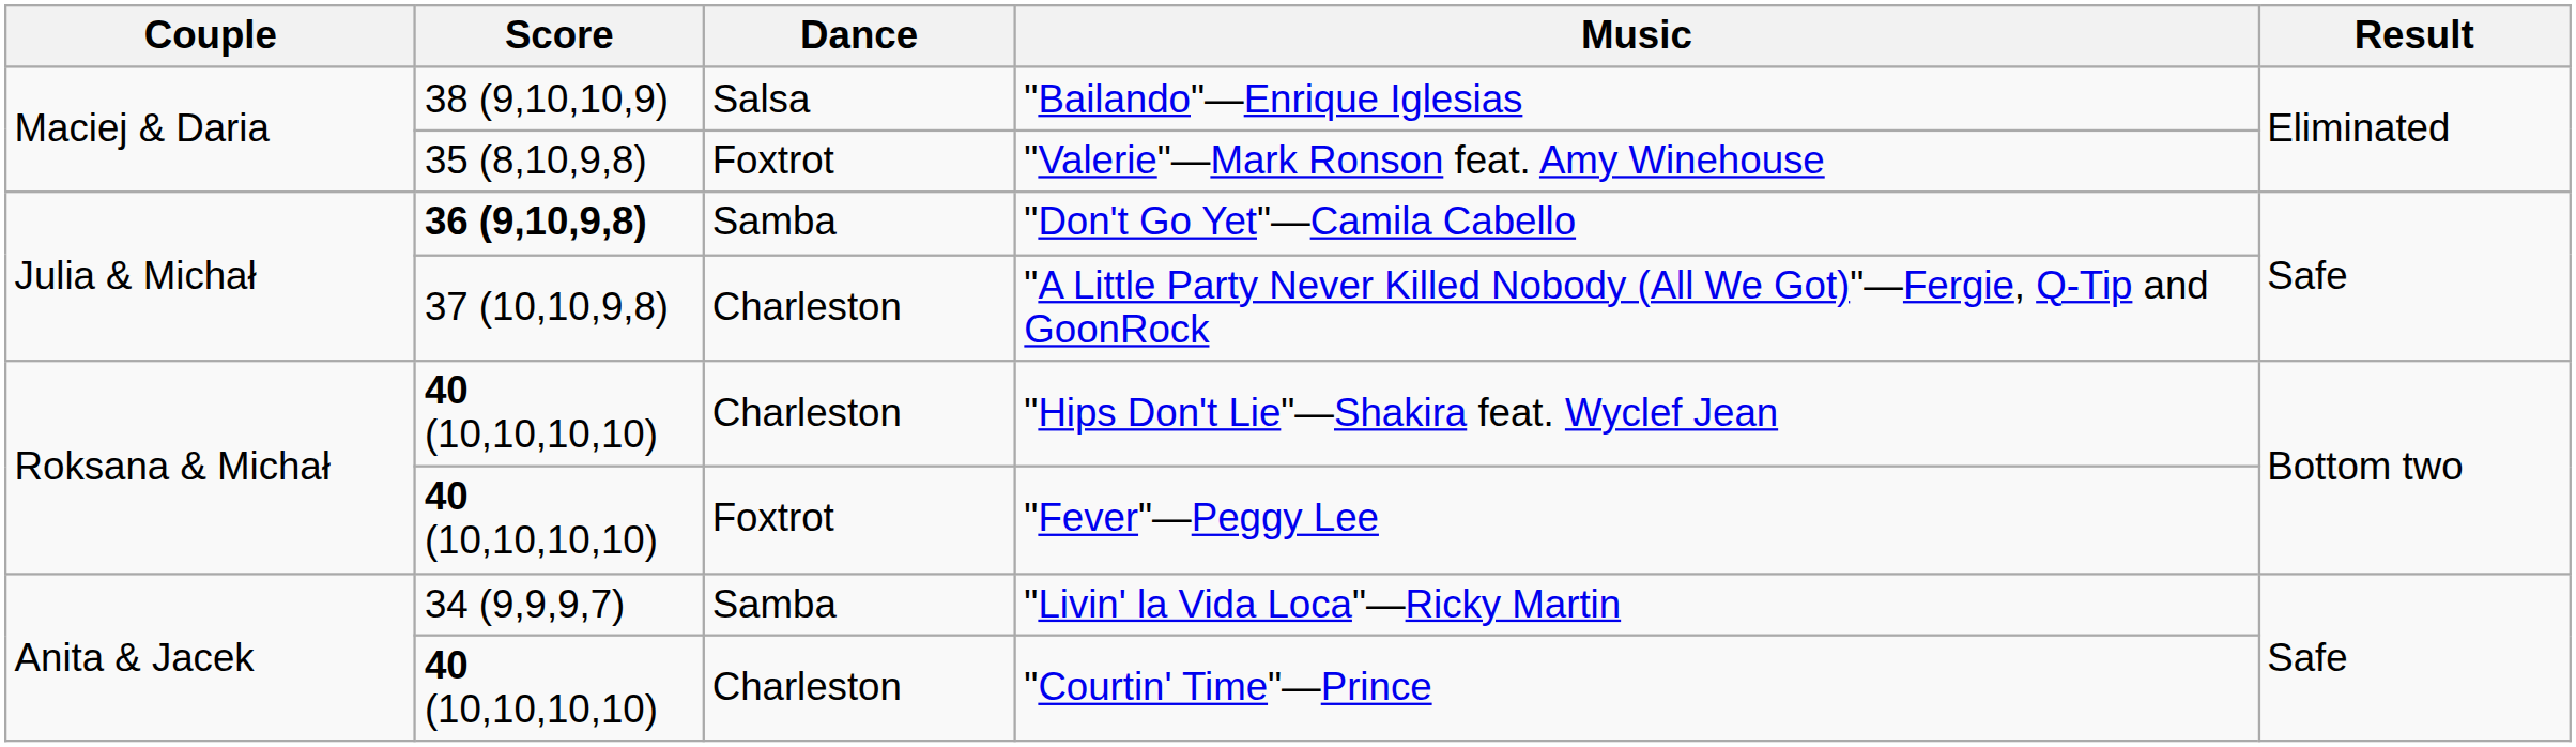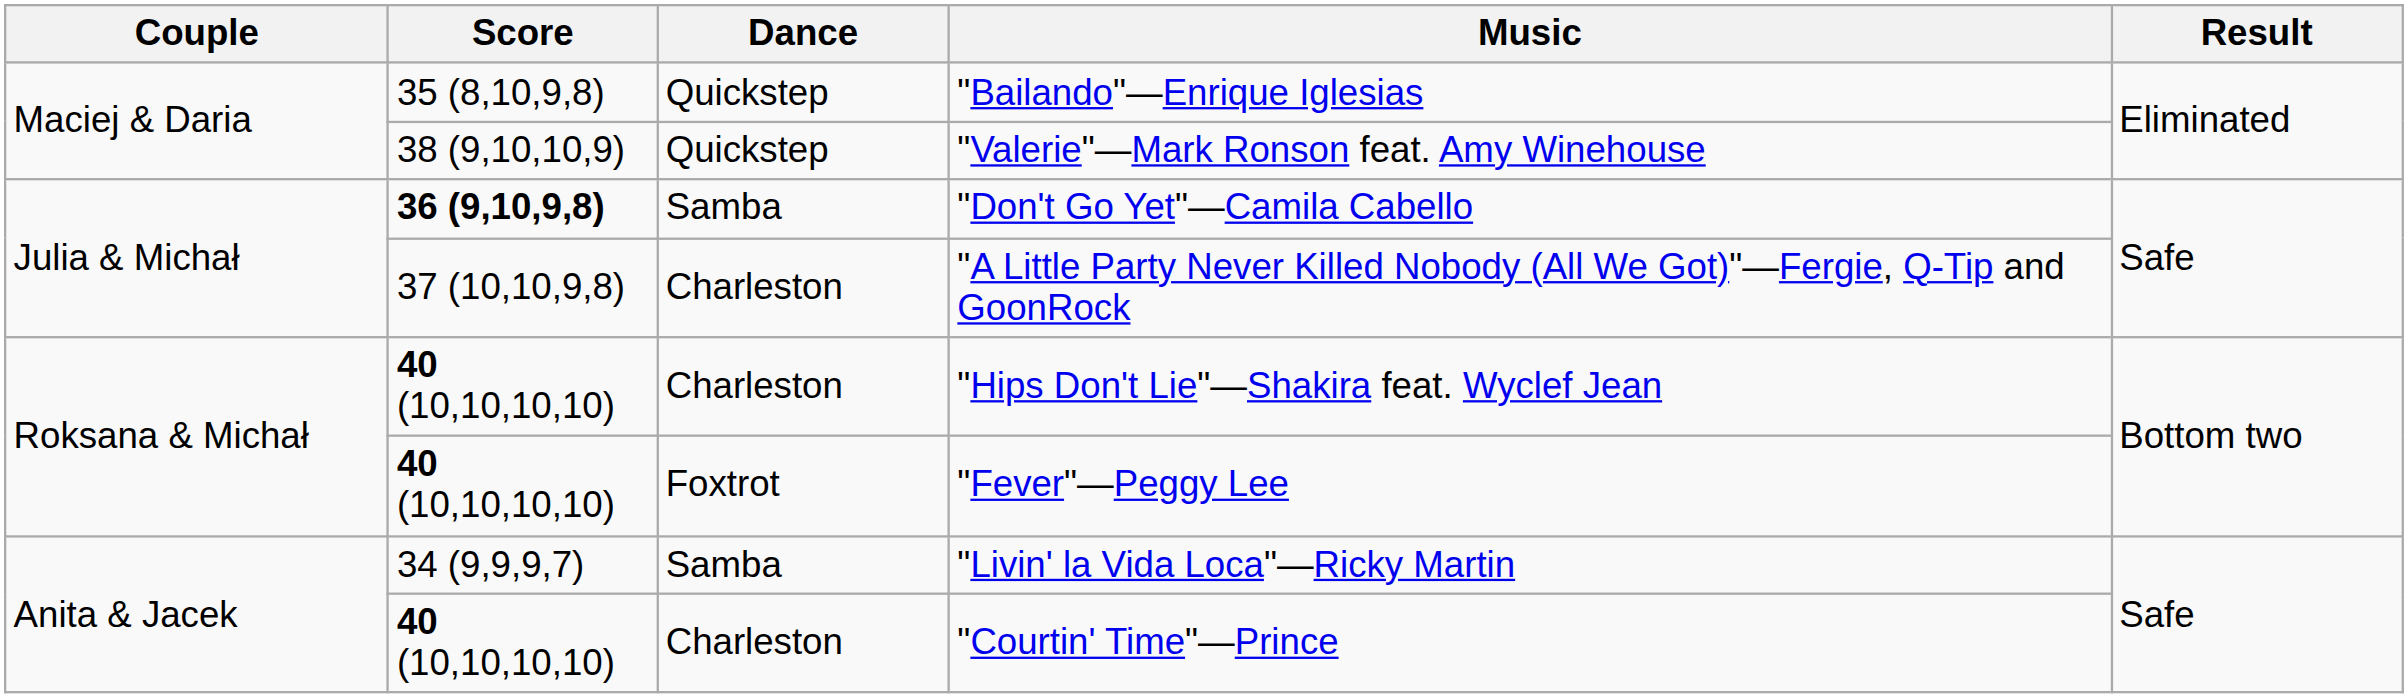"Bailando"—Enrique Iglesias | Score: 38 (9,10,10,9) -> 35 (8,10,9,8)
"Bailando"—Enrique Iglesias | Dance: Salsa -> Quickstep
"Valerie"—Mark Ronson feat. Amy Winehouse | Score: 35 (8,10,9,8) -> 38 (9,10,10,9)
"Valerie"—Mark Ronson feat. Amy Winehouse | Dance: Foxtrot -> Quickstep
